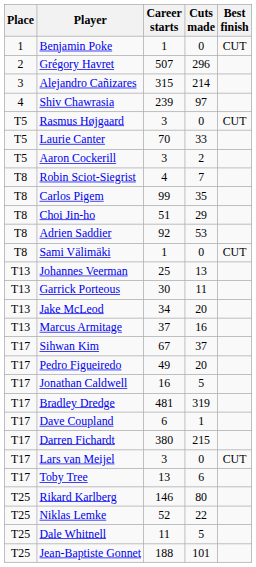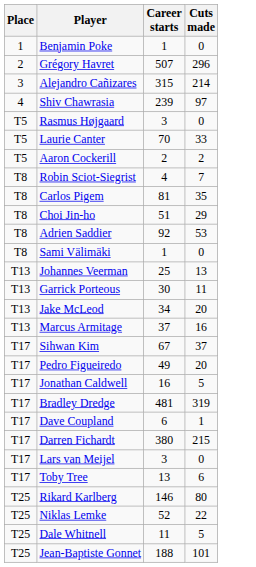- column: Best finish | CUT | CUT | CUT | CUT
Aaron Cockerill | Career starts: 3 -> 2
Carlos Pigem | Career starts: 99 -> 81
